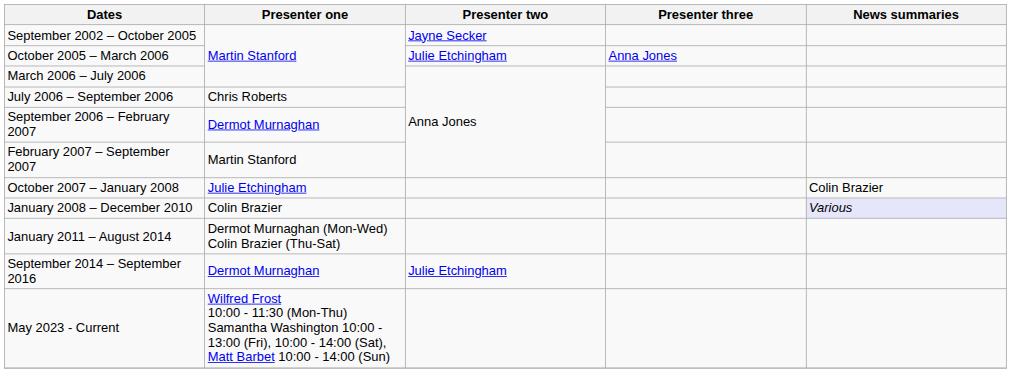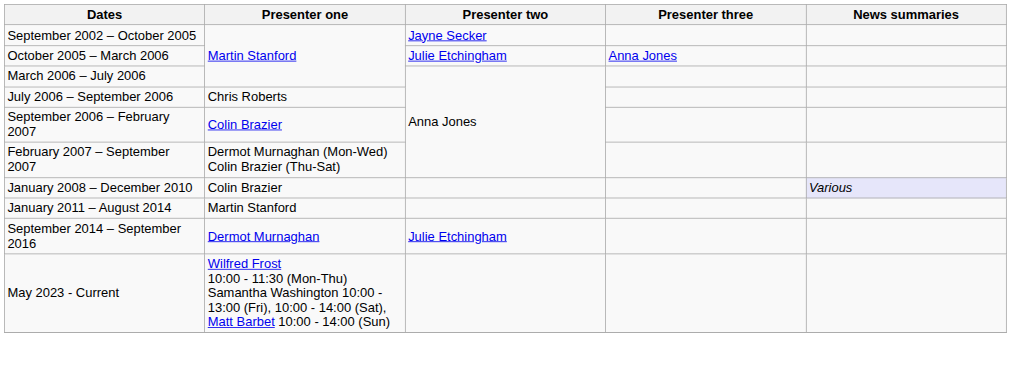September 2006 – February 2007 | Presenter one: Dermot Murnaghan -> Colin Brazier
February 2007 – September 2007 | Presenter one: Martin Stanford -> Dermot Murnaghan (Mon-Wed) Colin Brazier (Thu-Sat)
- row: October 2007 – January 2008 | Julie Etchingham | Colin Brazier
January 2011 – August 2014 | Presenter one: Dermot Murnaghan (Mon-Wed) Colin Brazier (Thu-Sat) -> Martin Stanford
